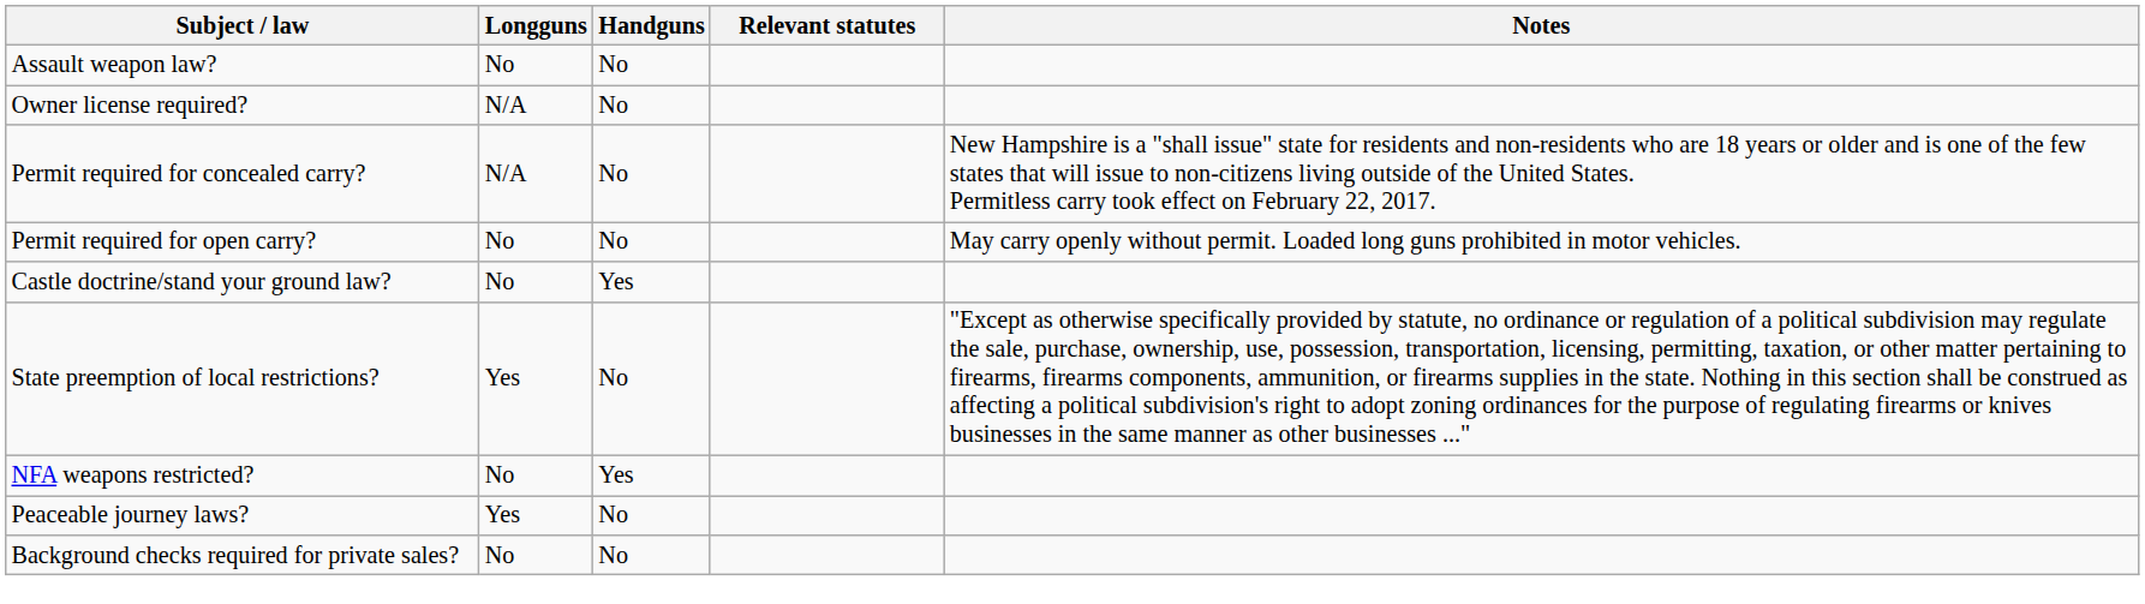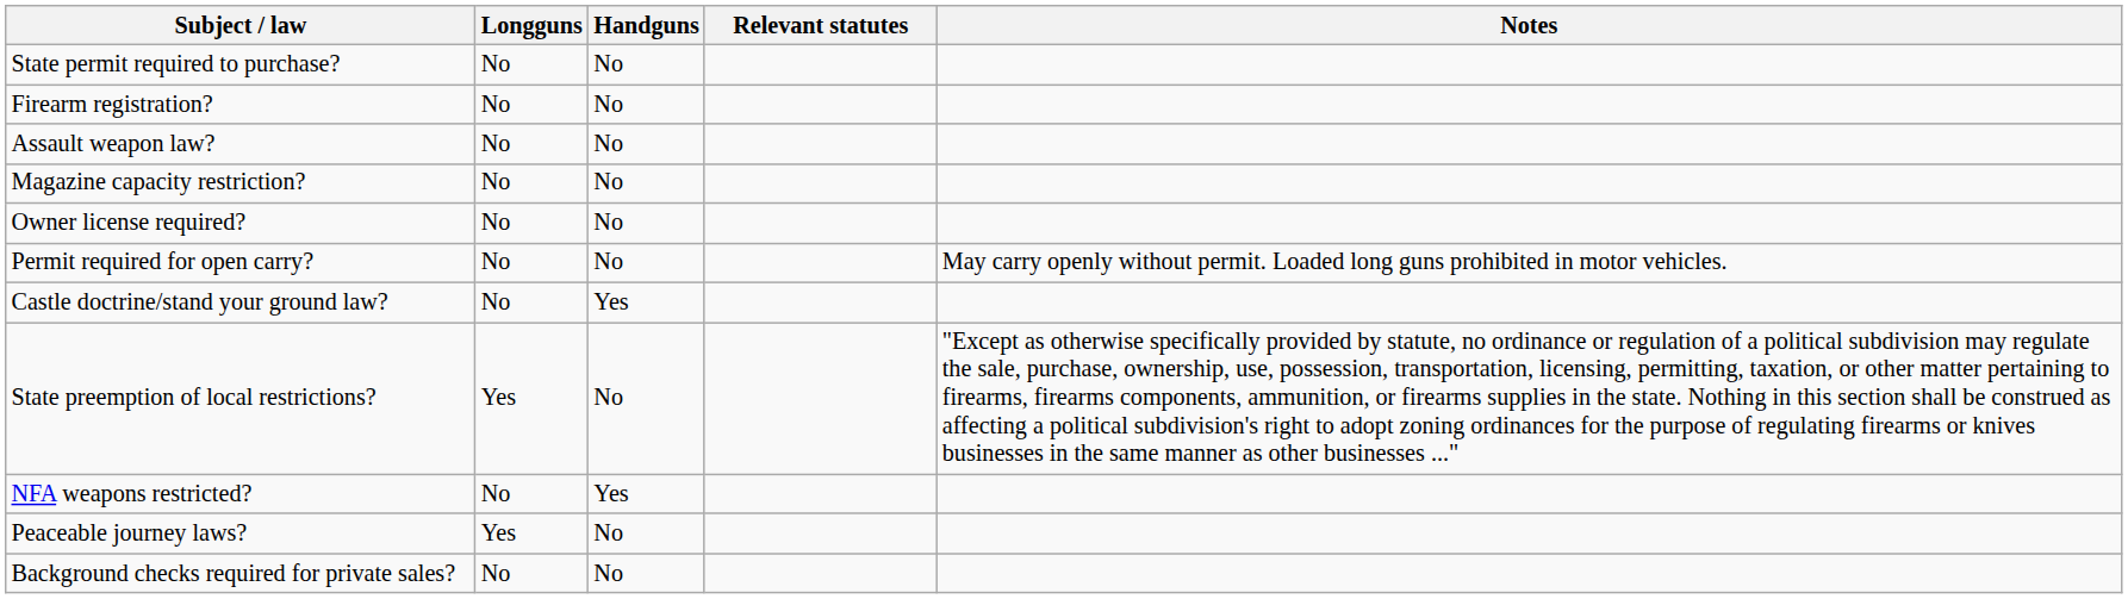+ row: State permit required to purchase? | No | No
+ row: Firearm registration? | No | No
+ row: Magazine capacity restriction? | No | No
Owner license required? | Longguns: N/A -> No
- row: Permit required for concealed carry? | N/A | No | New Hampshire is a "shall issue" state for residents and non-residents who are 18 years or older and is one of the few states that will issue to non-citizens living outside of the United States. Permitless carry took effect on February 22, 2017.
